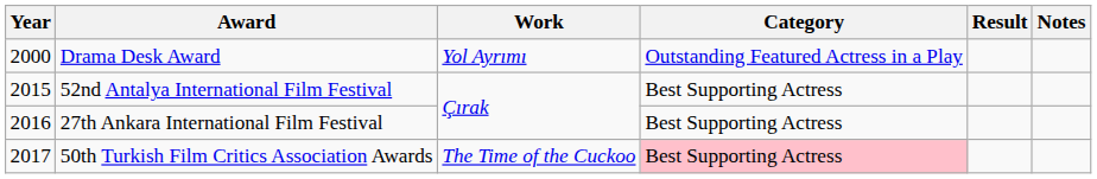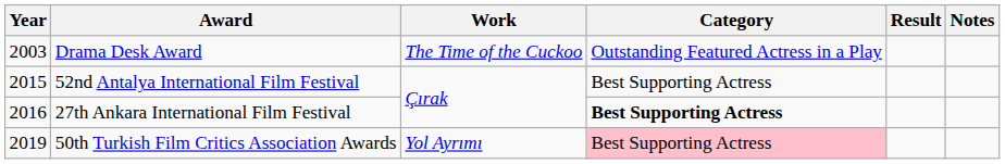Drama Desk Award | Year: 2000 -> 2003
Drama Desk Award | Work: Yol Ayrımı -> The Time of the Cuckoo
27th Ankara International Film Festival | Category: normal -> bold
50th Turkish Film Critics Association Awards | Year: 2017 -> 2019
50th Turkish Film Critics Association Awards | Work: The Time of the Cuckoo -> Yol Ayrımı
